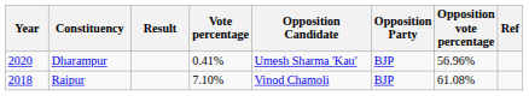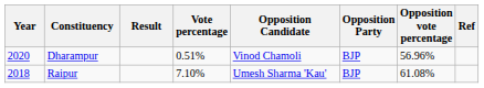Dharampur | Vote percentage: 0.41% -> 0.51%
Dharampur | Opposition Candidate: Umesh Sharma 'Kau' -> Vinod Chamoli
Raipur | Opposition Candidate: Vinod Chamoli -> Umesh Sharma 'Kau'
